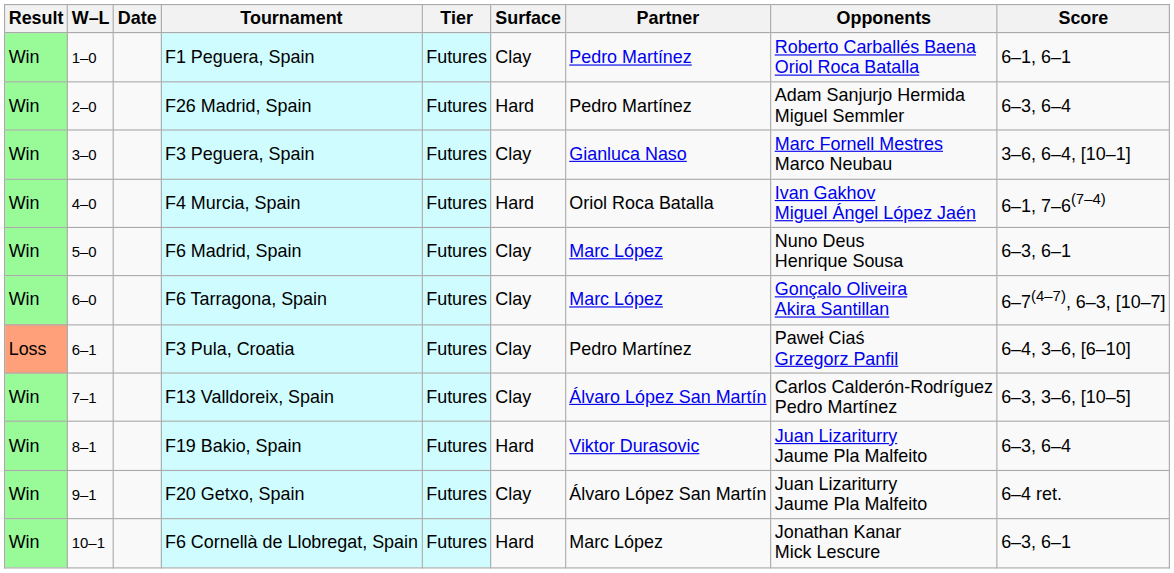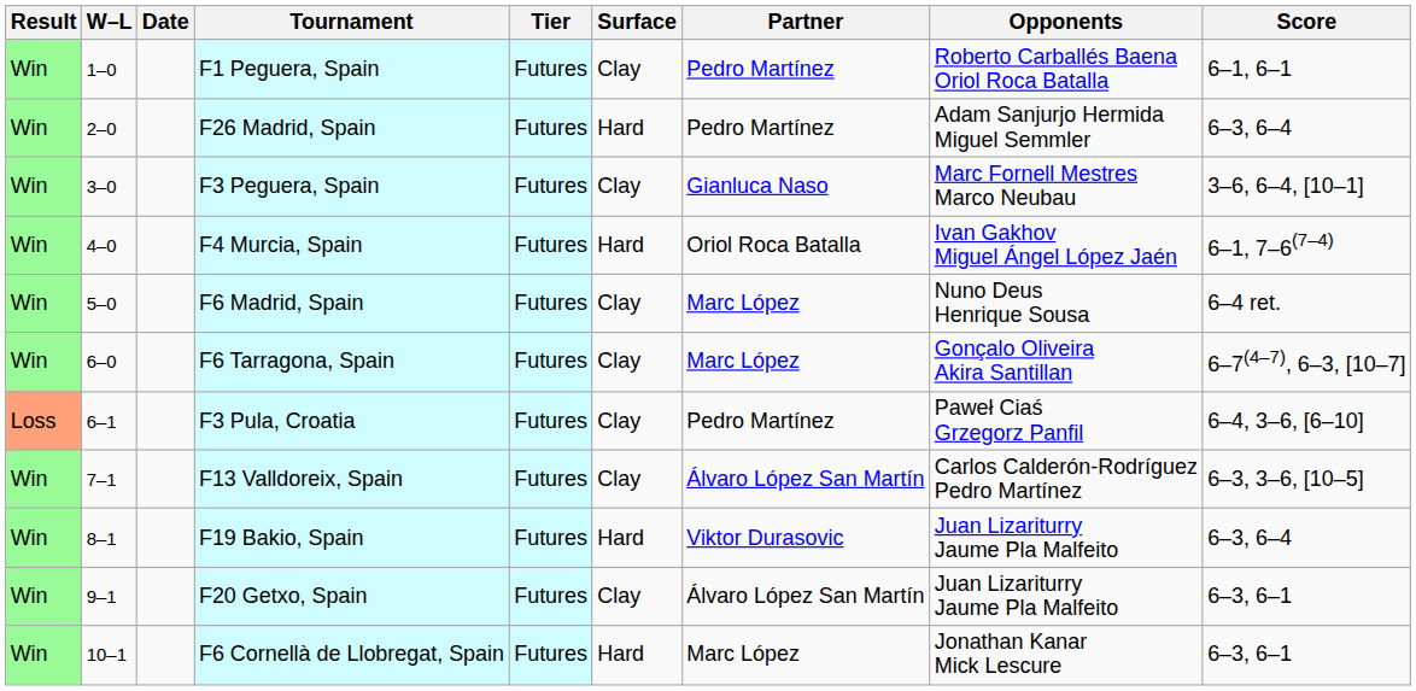F6 Madrid, Spain | Score: 6–3, 6–1 -> 6–4 ret.
F20 Getxo, Spain | Score: 6–4 ret. -> 6–3, 6–1
